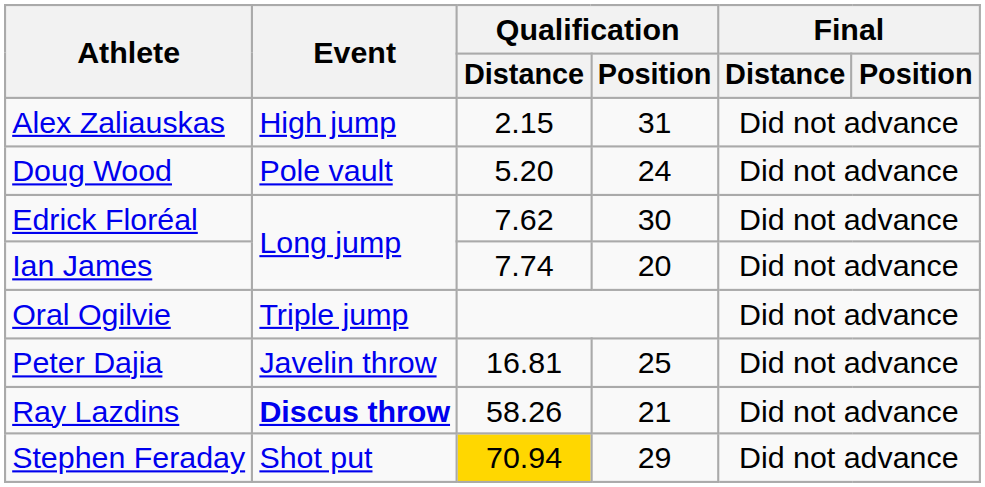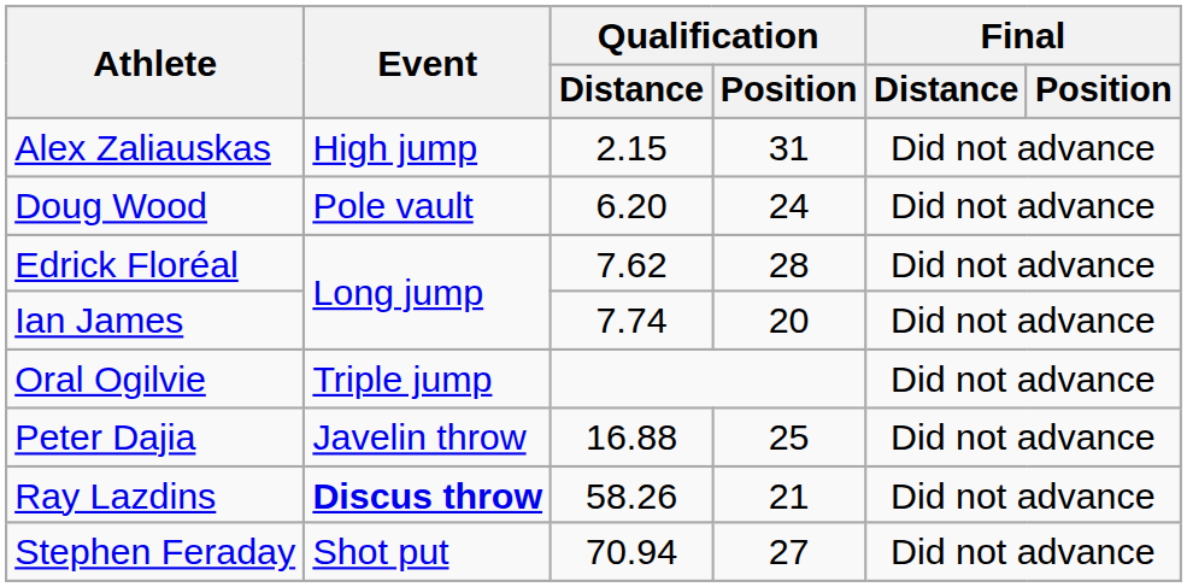Doug Wood | Qualification / Distance: 5.20 -> 6.20
Edrick Floréal | Qualification / Position: 30 -> 28
Peter Dajia | Qualification / Distance: 16.81 -> 16.88
Stephen Feraday | Qualification / Distance: gold background -> no background
Stephen Feraday | Qualification / Position: 29 -> 27
